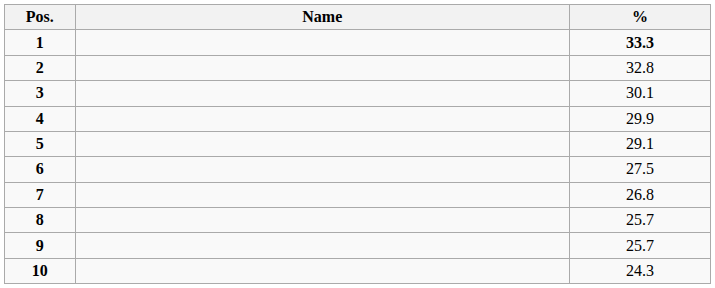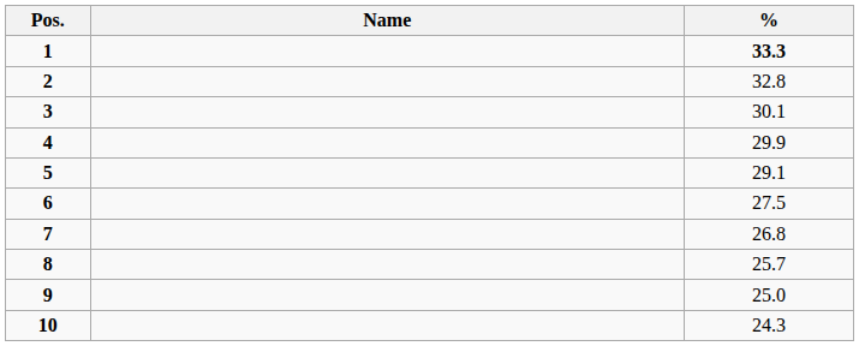9 | %: 25.7 -> 25.0
